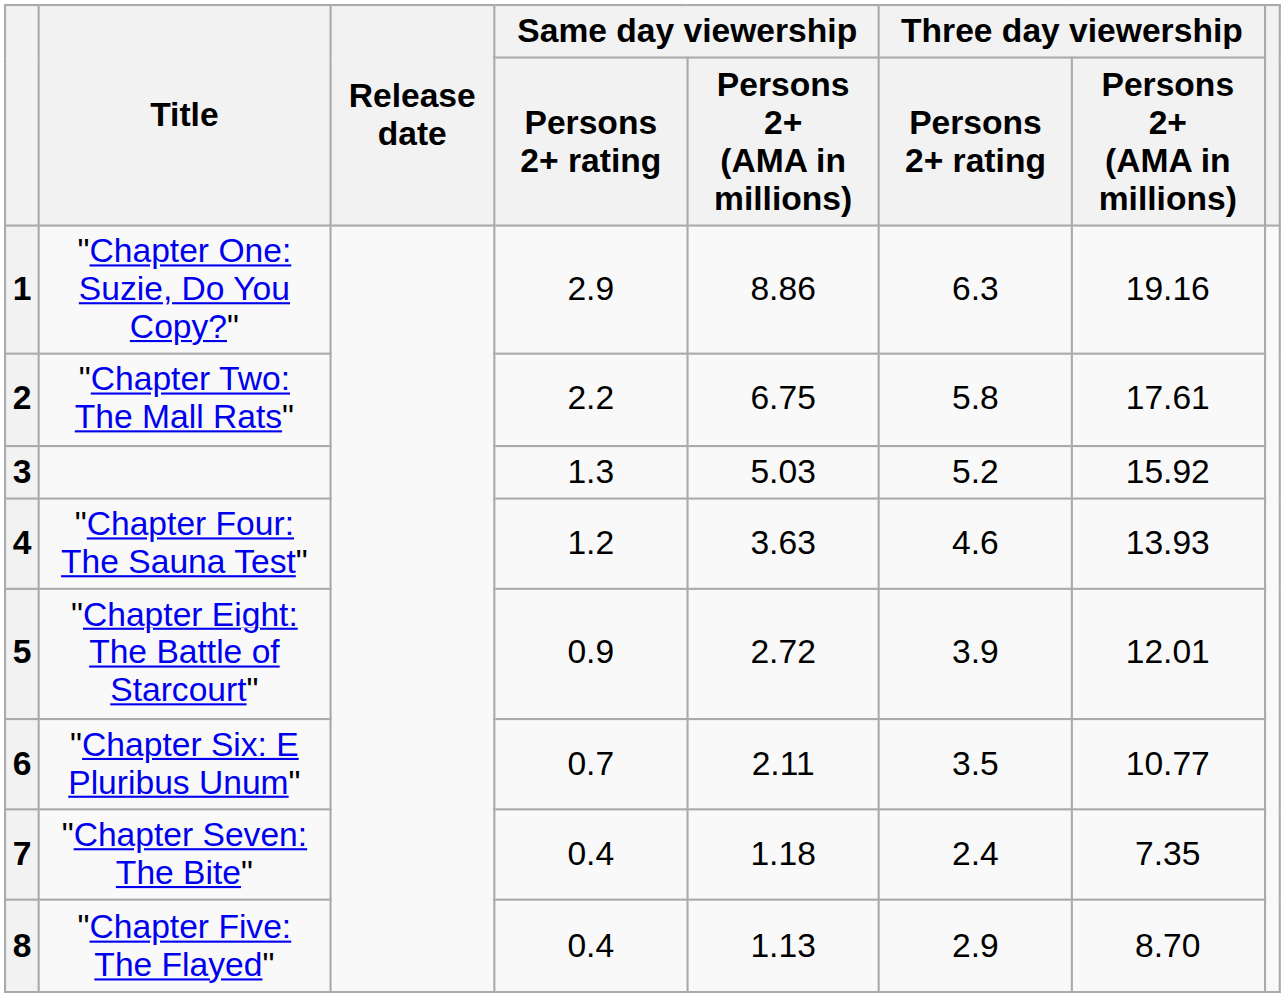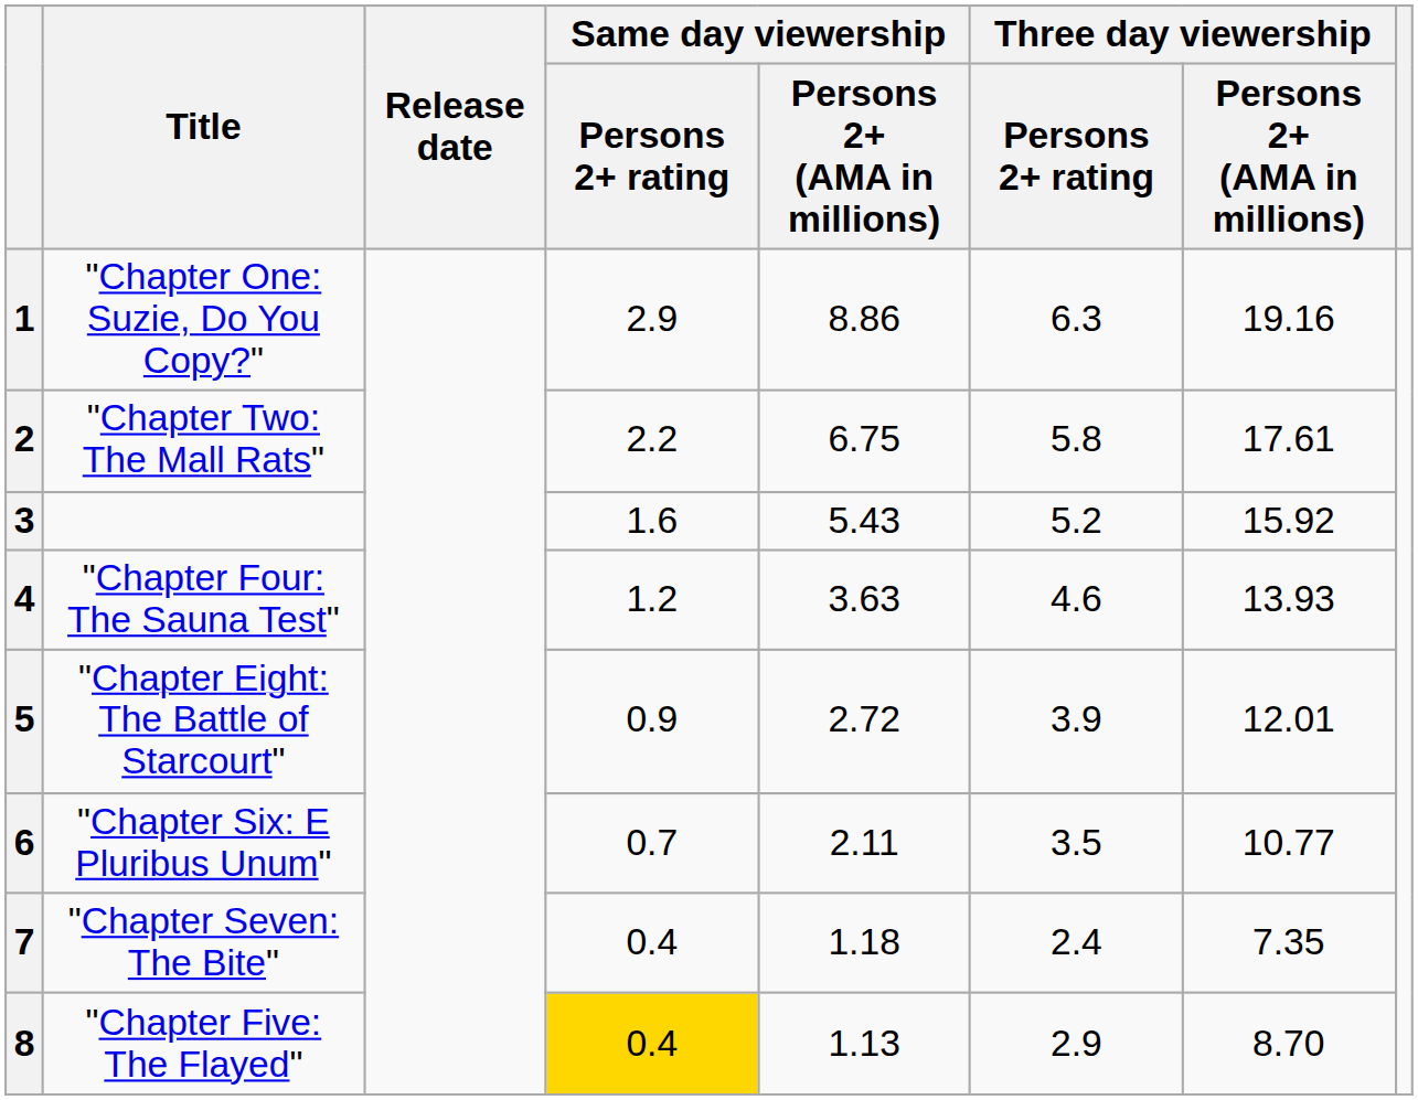3 | Same day viewership / Persons 2+ rating: 1.3 -> 1.6
3 | Same day viewership / Persons 2+ (AMA in millions): 5.03 -> 5.43
8 | Same day viewership / Persons 2+ rating: no background -> gold background
